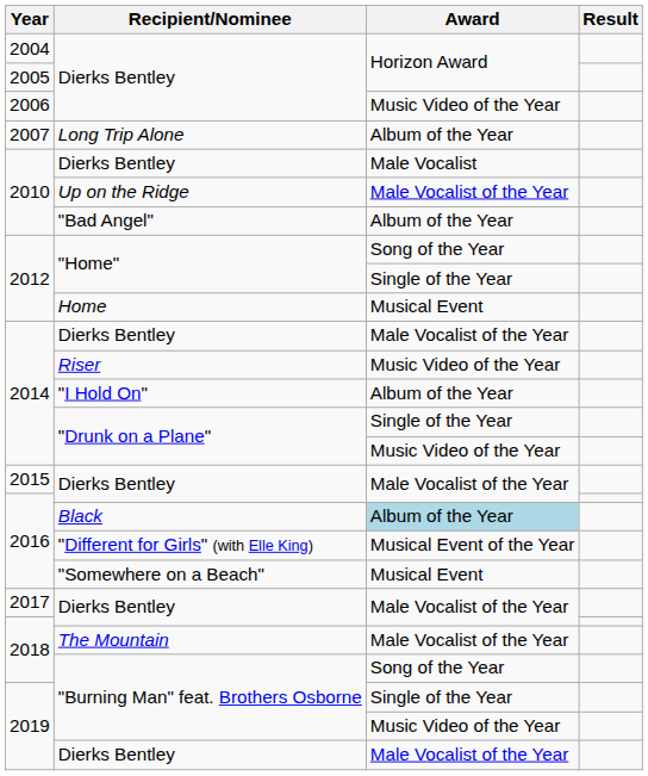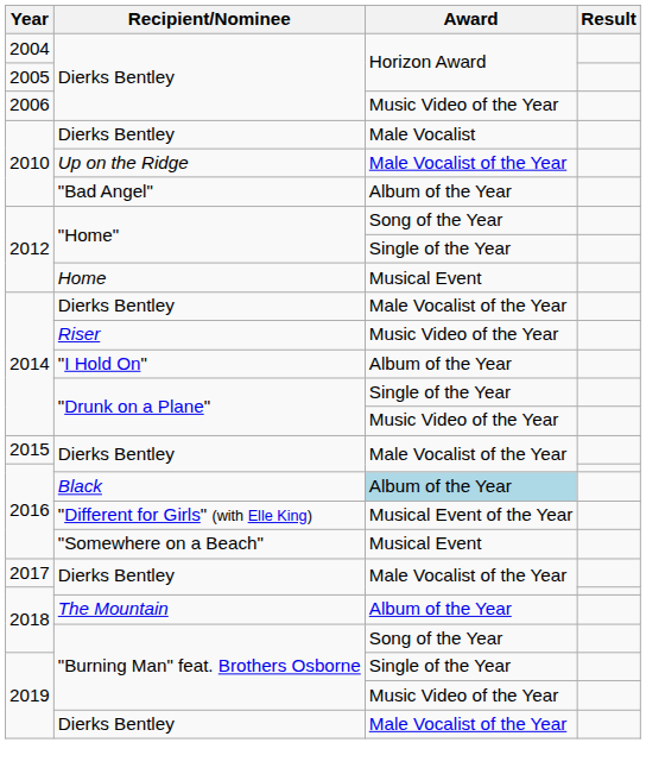- row: 2007 | Long Trip Alone | Album of the Year
The Mountain | Award: Male Vocalist of the Year -> Album of the Year
